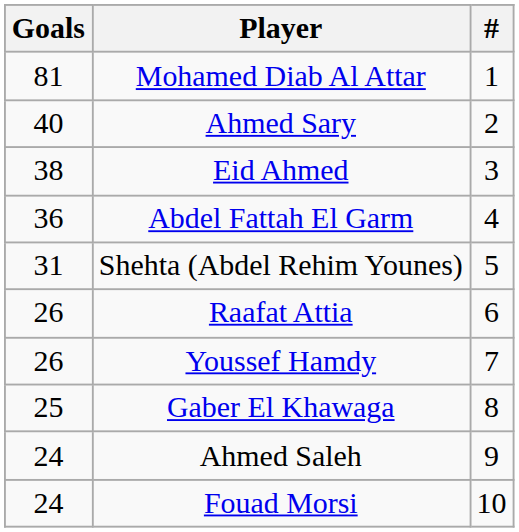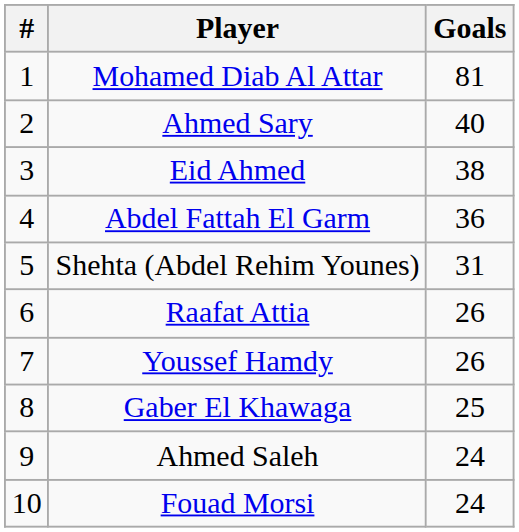columns swapped: # <-> Goals
